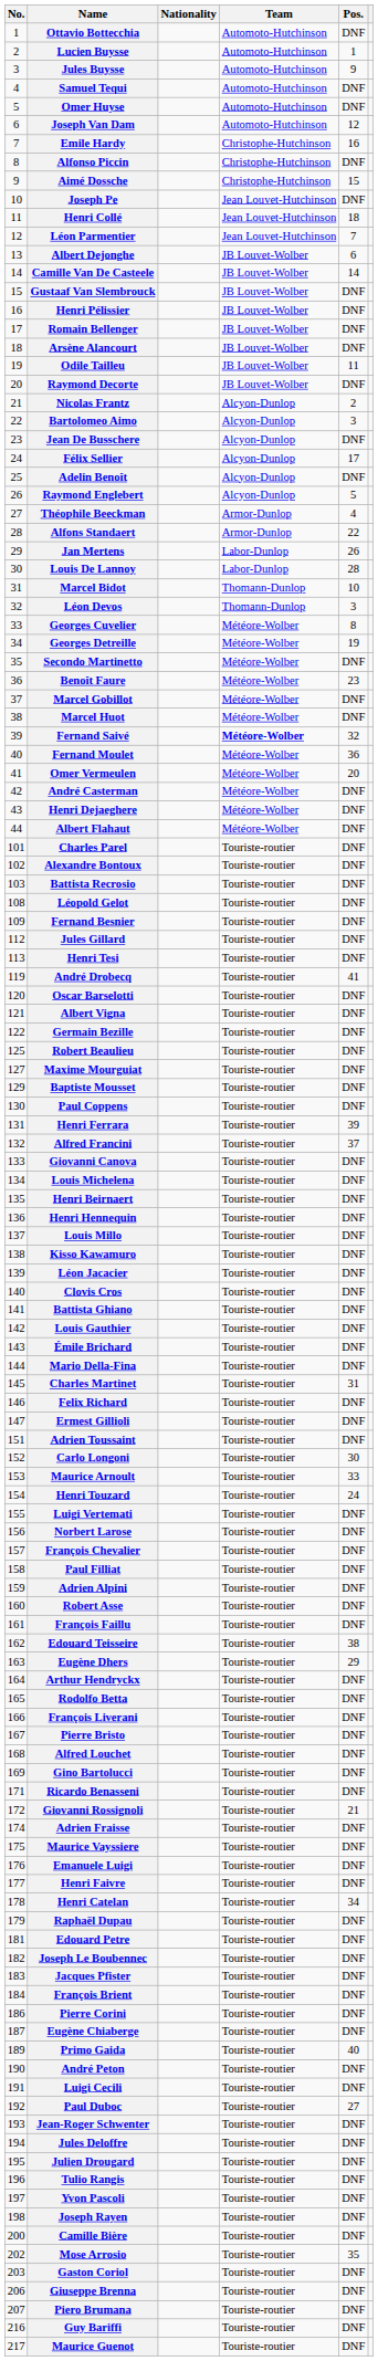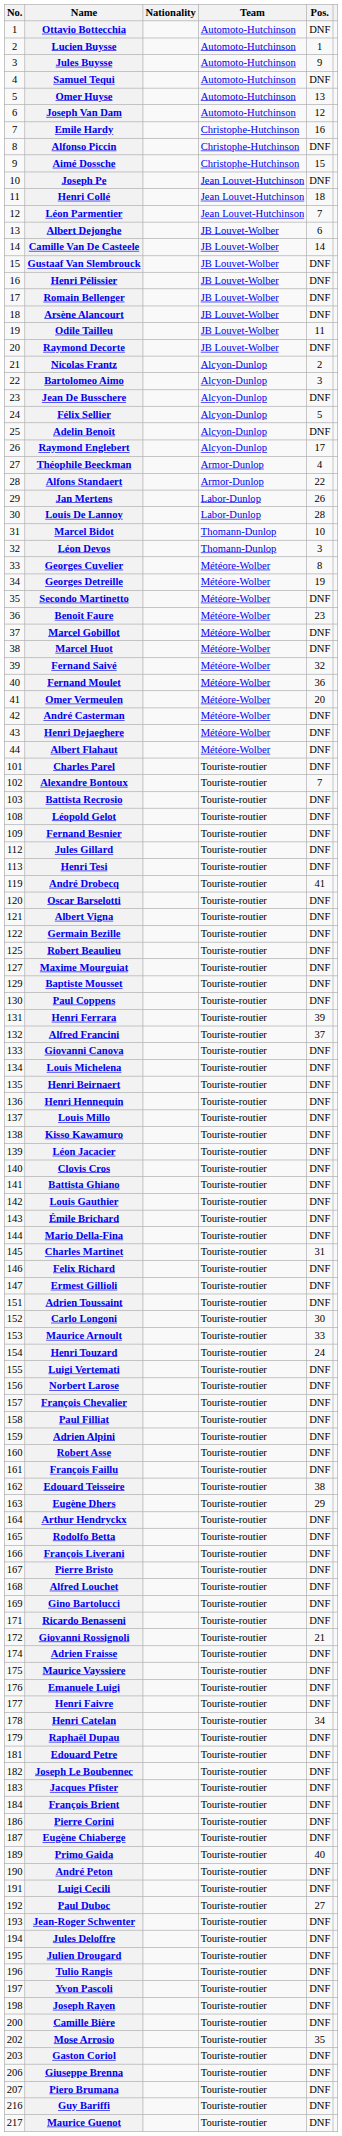Omer Huyse | Pos.: DNF -> 13
Félix Sellier | Pos.: 17 -> 5
Raymond Englebert | Pos.: 5 -> 17
Fernand Saivé | Team: bold -> normal
Alexandre Bontoux | Pos.: DNF -> 7
